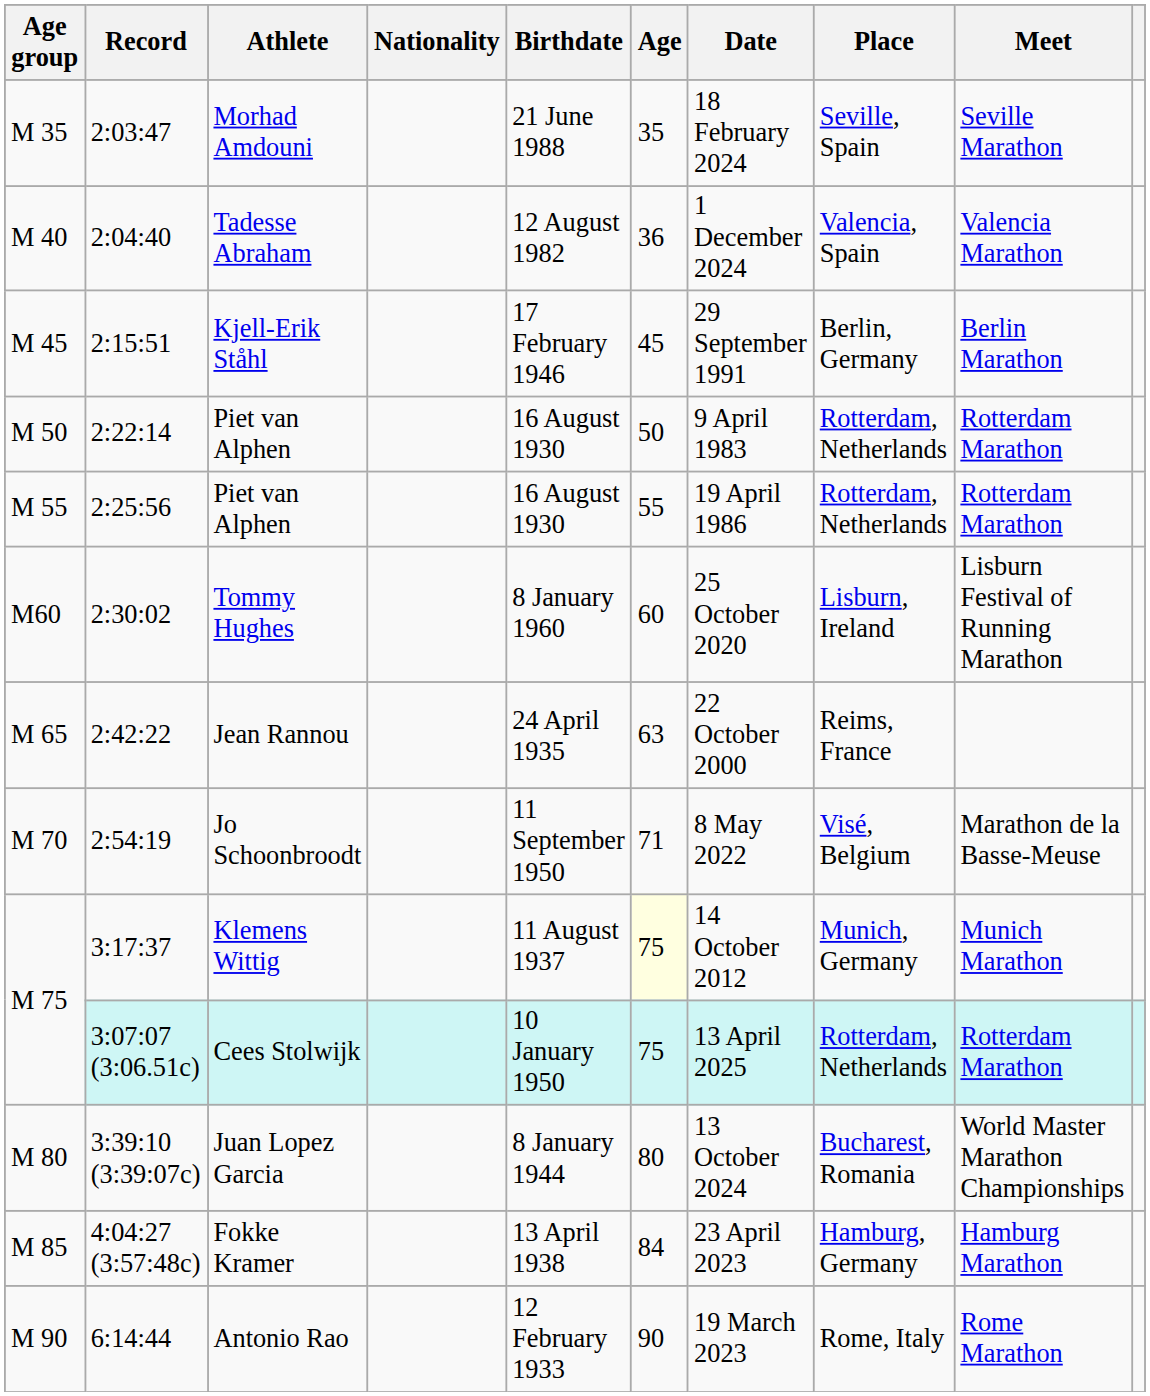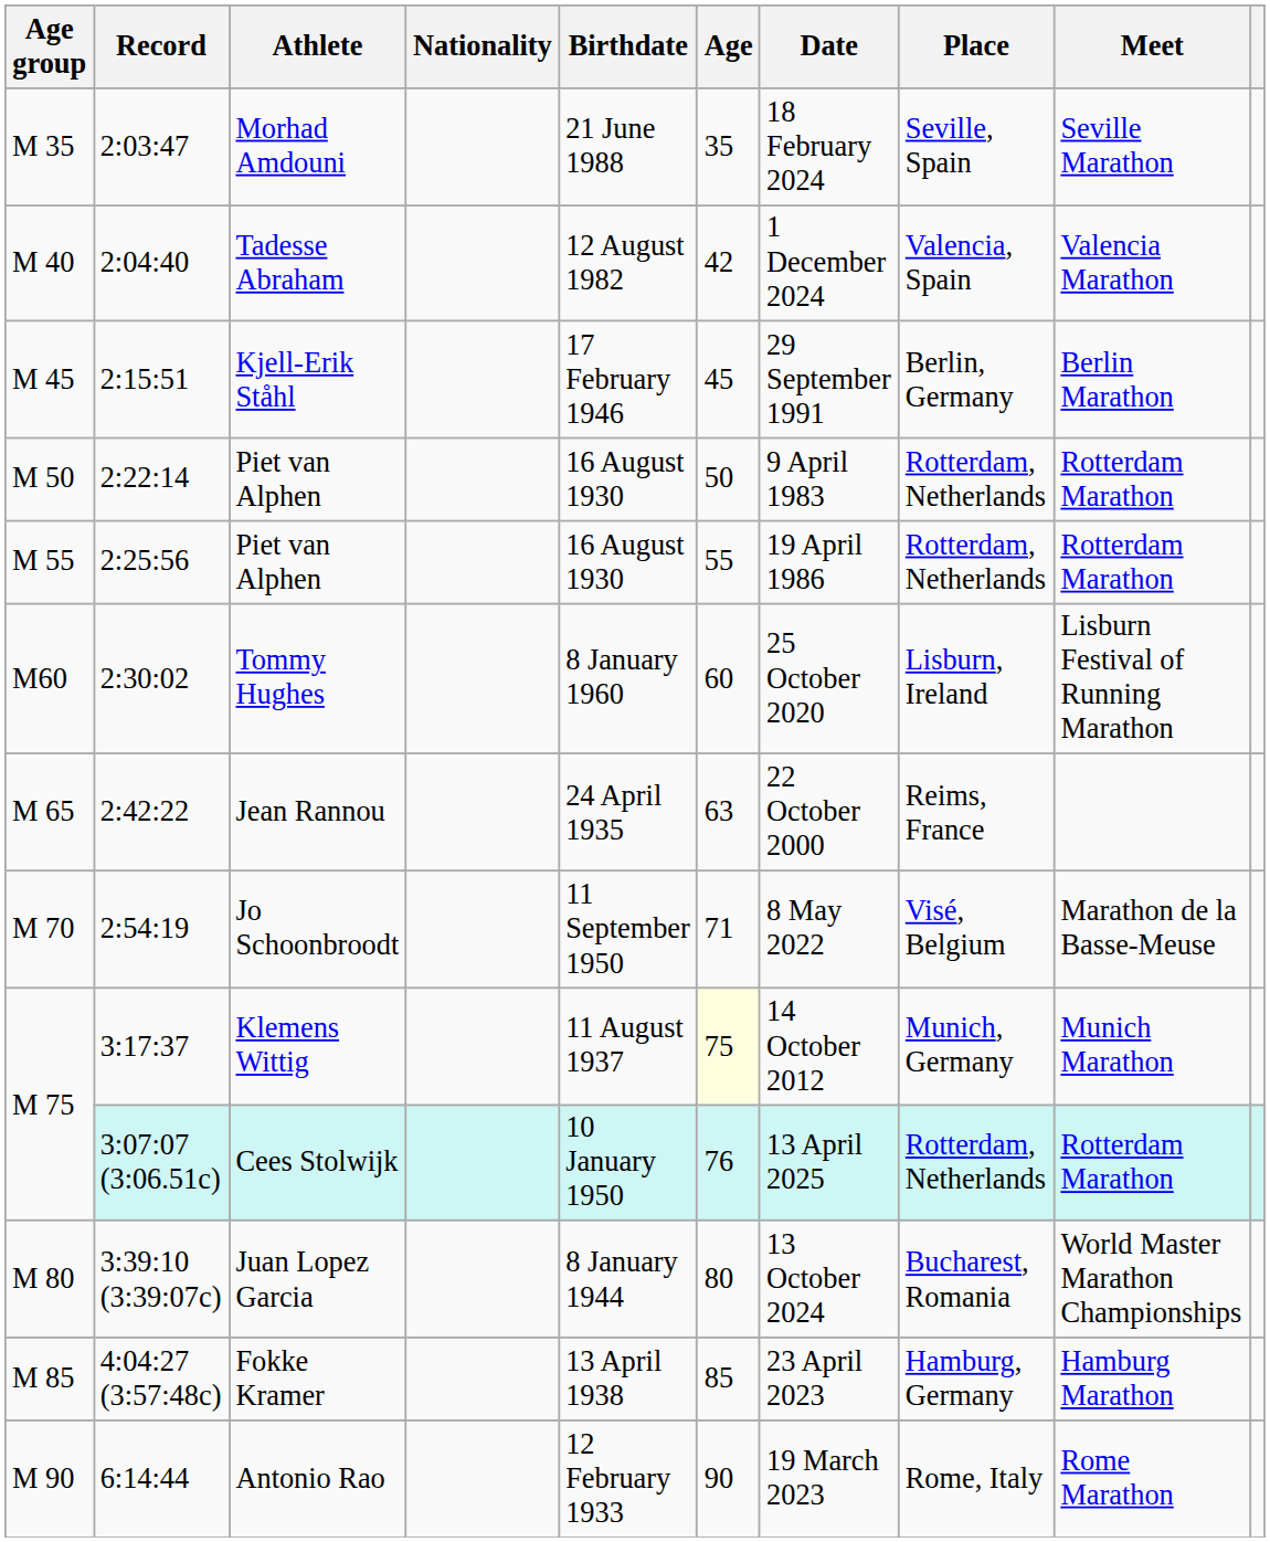Tadesse Abraham | Age: 36 -> 42
Cees Stolwijk | Age: 75 -> 76
Fokke Kramer | Age: 84 -> 85
